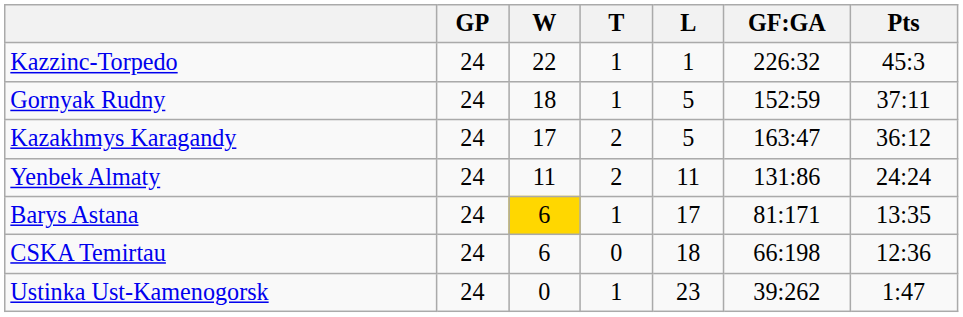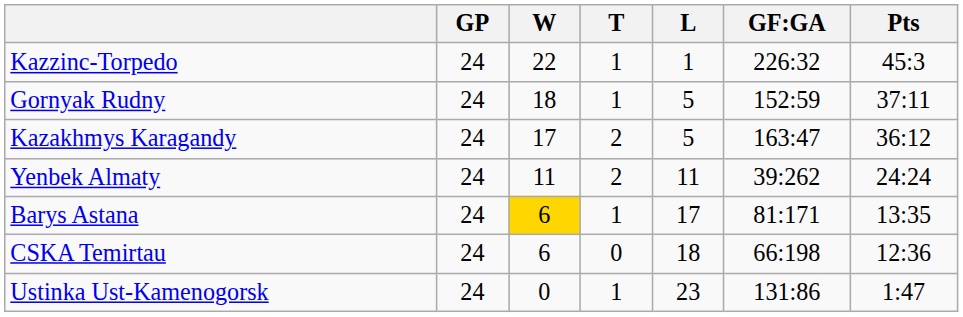Yenbek Almaty | GF:GA: 131:86 -> 39:262
Ustinka Ust-Kamenogorsk | GF:GA: 39:262 -> 131:86
